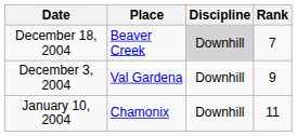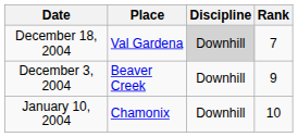December 18, 2004 | Place: Beaver Creek -> Val Gardena
December 3, 2004 | Place: Val Gardena -> Beaver Creek
January 10, 2004 | Rank: 11 -> 10
